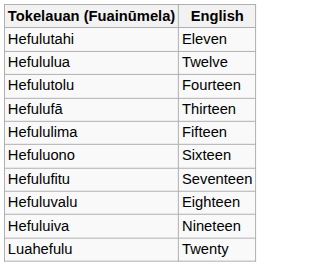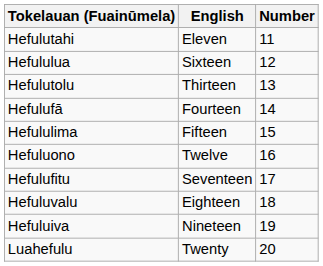+ column: Number | 11 | 12 | 13 | 14 | 15 | 16 | 17 | 18 | 19 | 20
Hefululua | English: Twelve -> Sixteen
Hefulutolu | English: Fourteen -> Thirteen
Hefulufā | English: Thirteen -> Fourteen
Hefuluono | English: Sixteen -> Twelve
